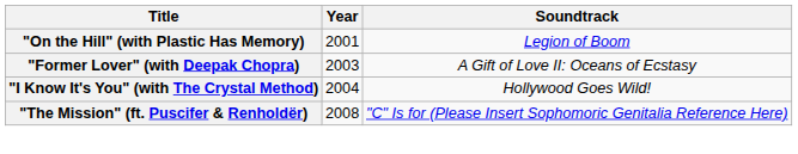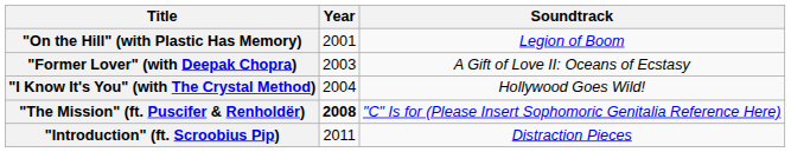"The Mission" (ft. Puscifer & Renholdër) | Year: normal -> bold
+ row: "Introduction" (ft. Scroobius Pip) | 2011 | Distraction Pieces
